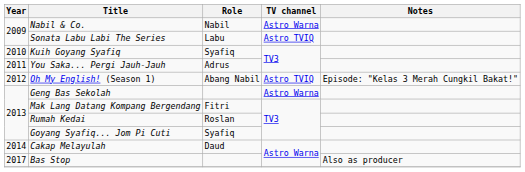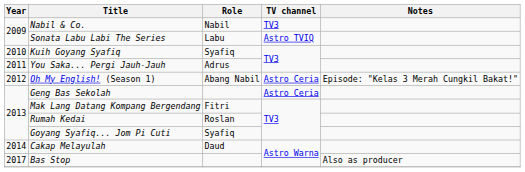Nabil & Co. | TV channel: Astro Warna -> TV3
Oh My English! (Season 1) | TV channel: Astro TVIQ -> Astro Ceria
Geng Bas Sekolah | TV channel: Astro Warna -> Astro Ceria
